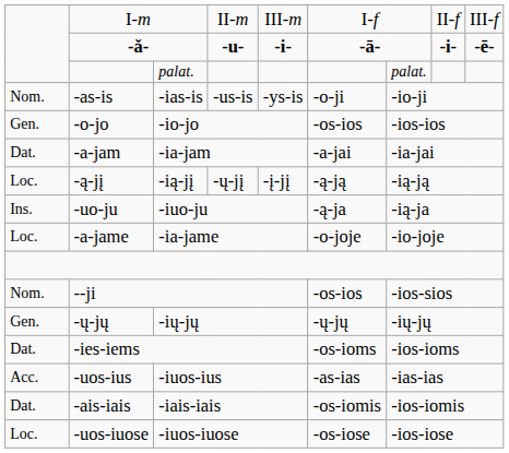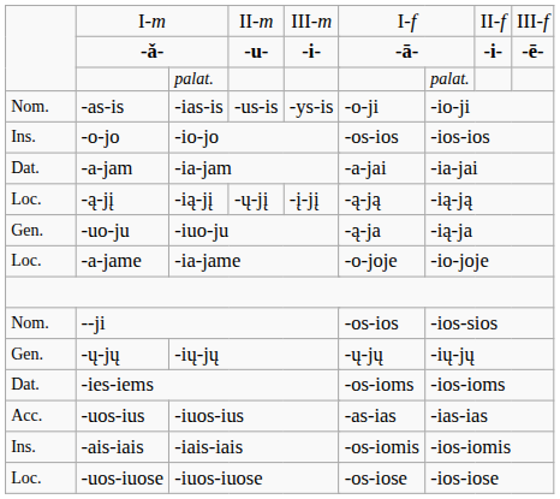-io-jo | column 1: Gen. -> Ins.
-iuo-ju | column 1: Ins. -> Gen.
-iais-iais | column 1: Dat. -> Ins.
